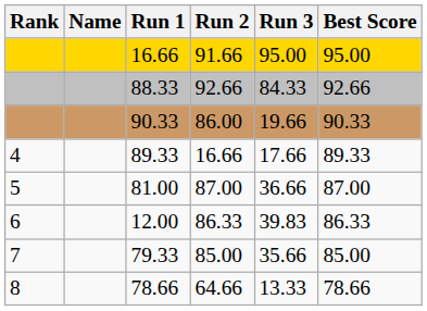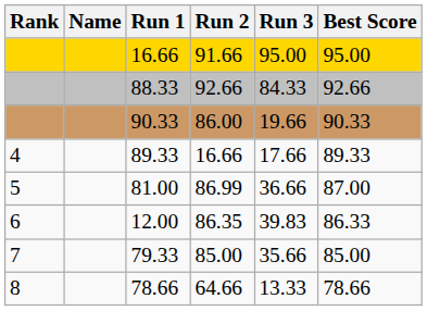81.00 | Run 2: 87.00 -> 86.99
12.00 | Run 2: 86.33 -> 86.35
